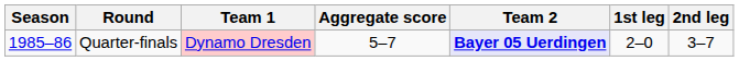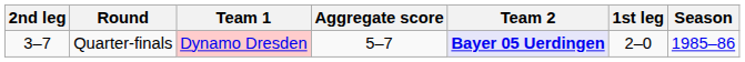columns swapped: Season <-> 2nd leg
